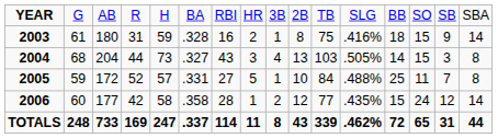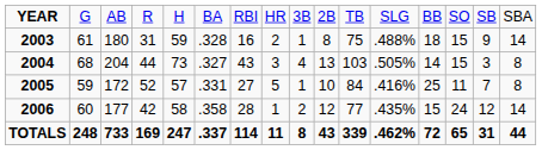2003 | column 12: .416% -> .488%
2005 | column 12: .488% -> .416%
